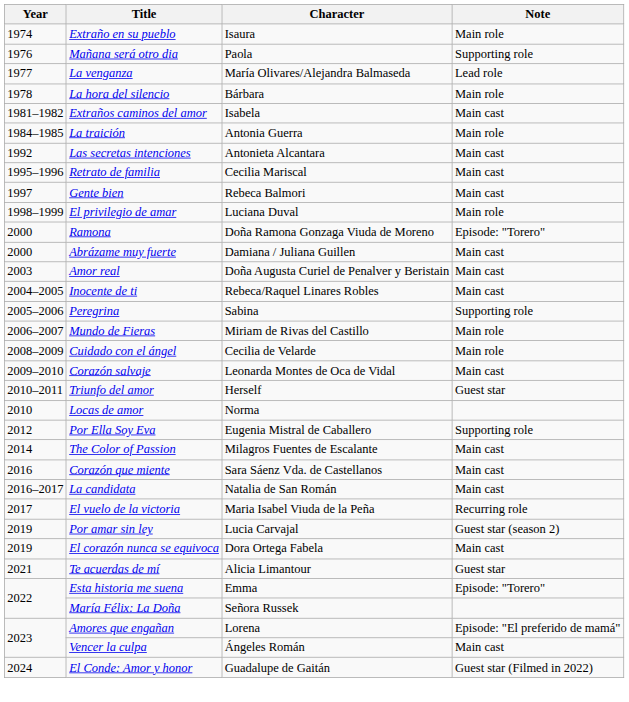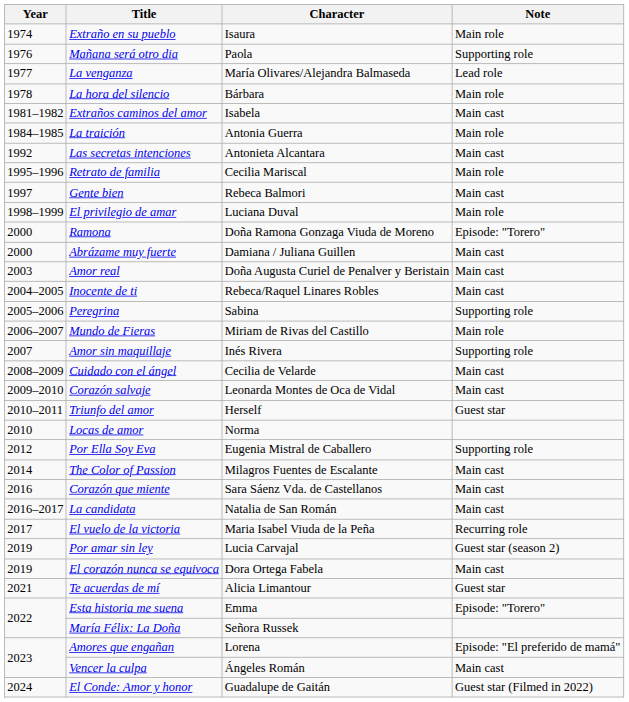Retrato de familia | Note: Main cast -> Main role
+ row: 2007 | Amor sin maquillaje | Inés Rivera | Supporting role
Cuidado con el ángel | Note: Main role -> Main cast
